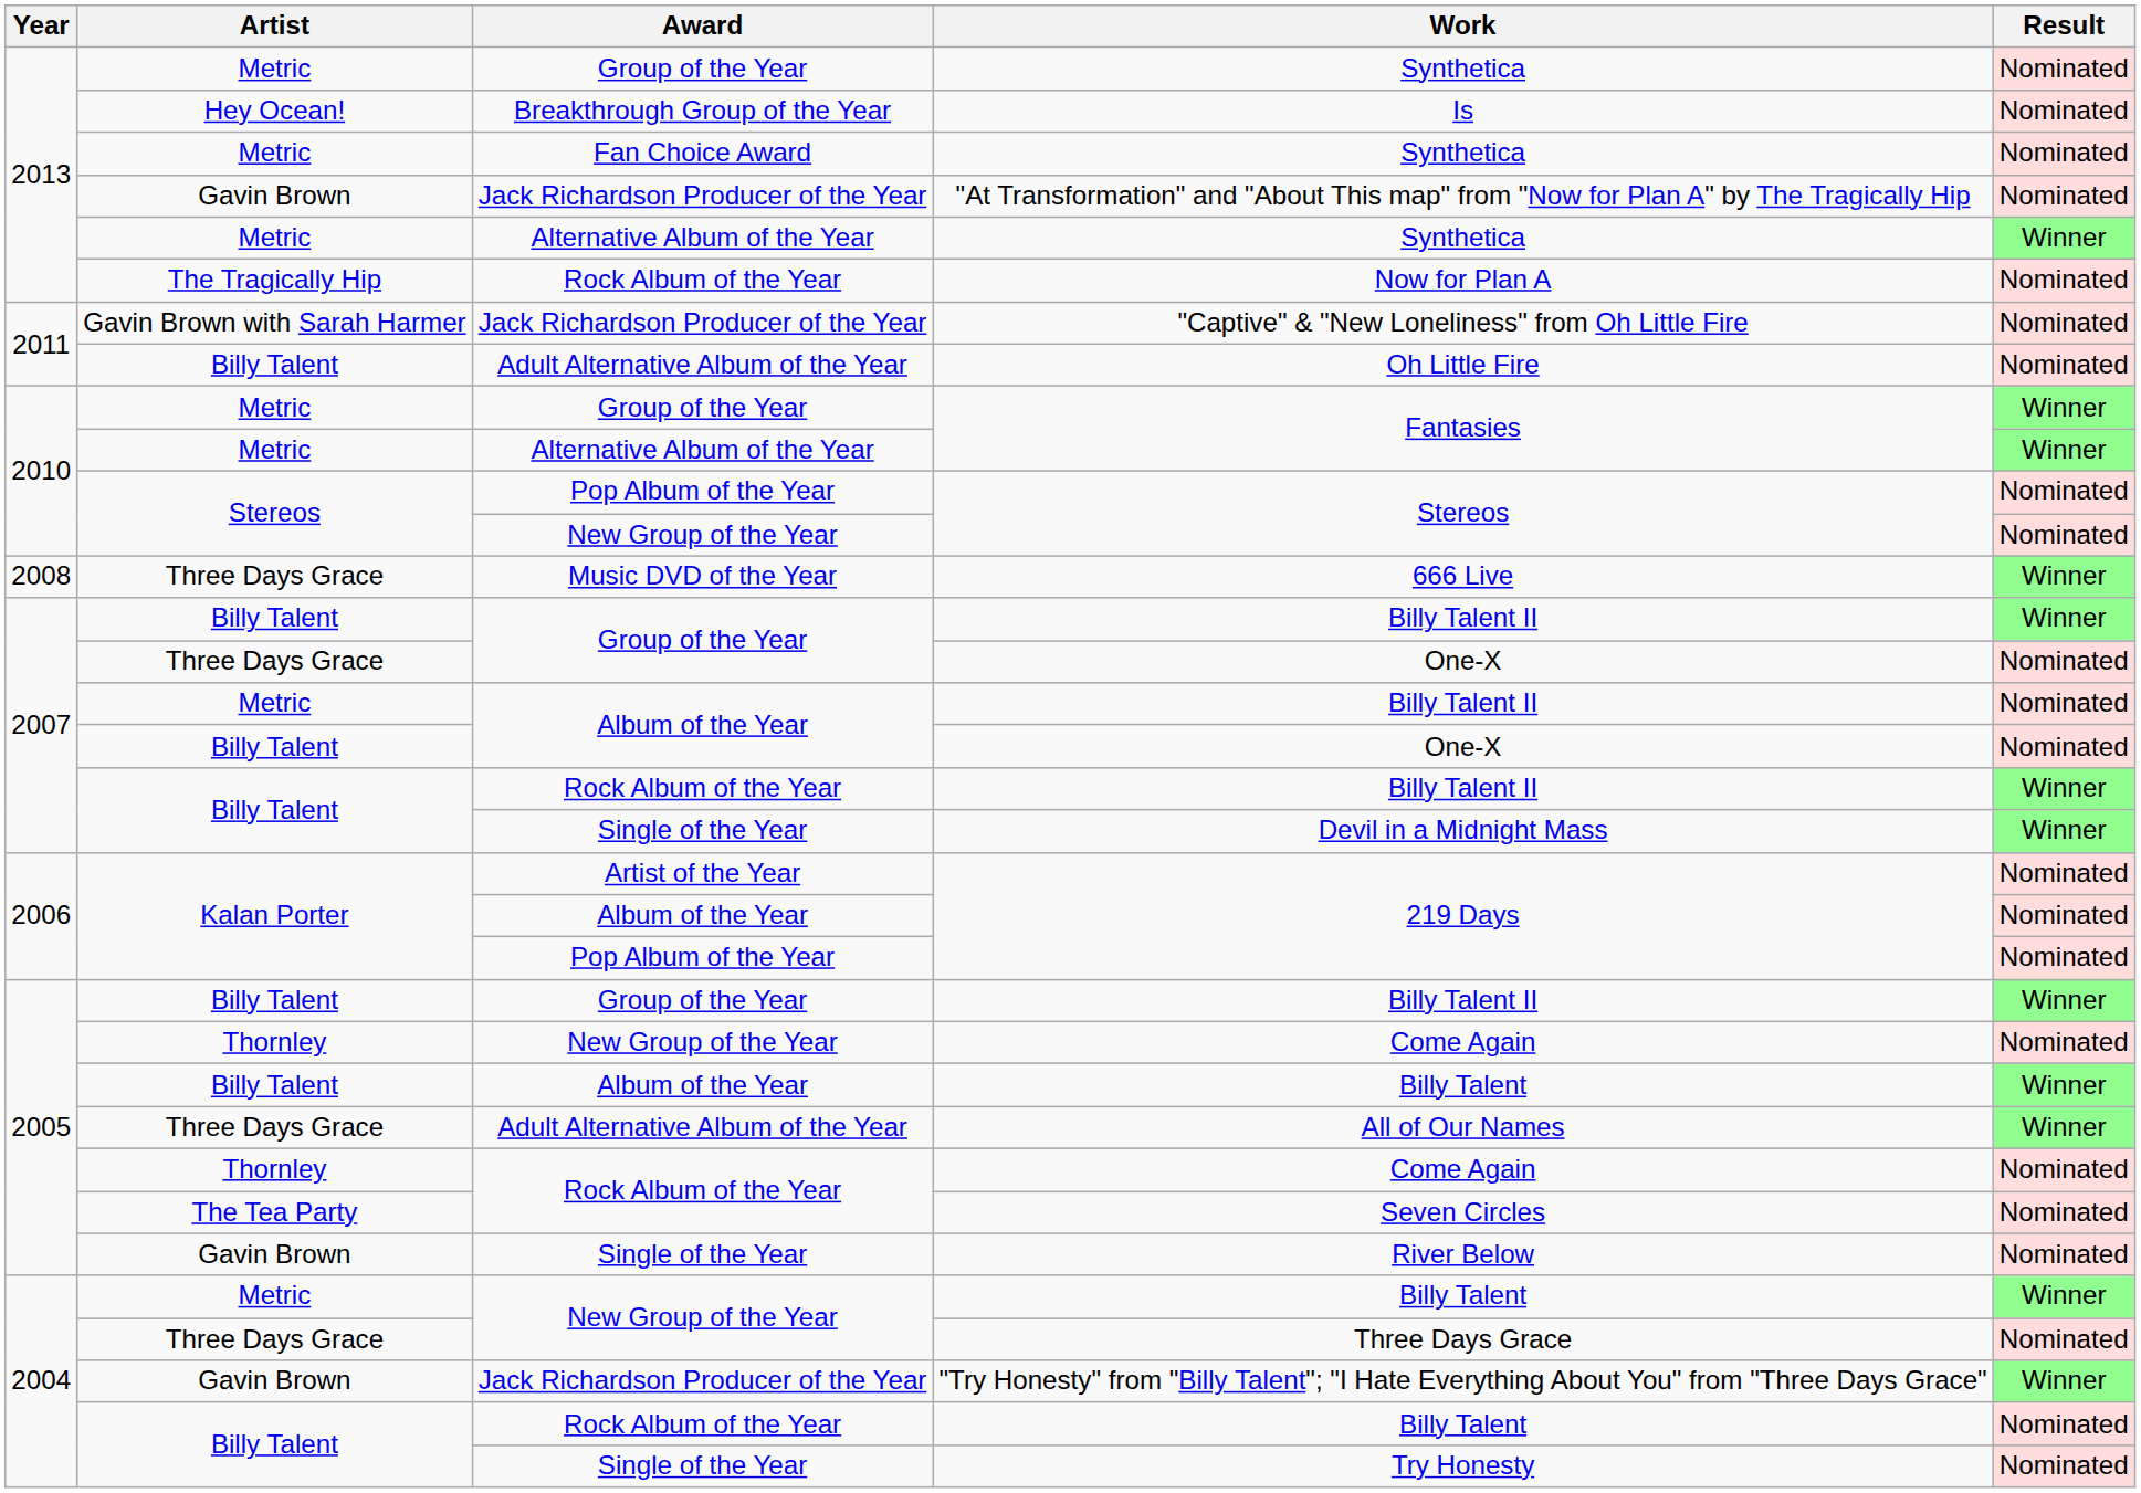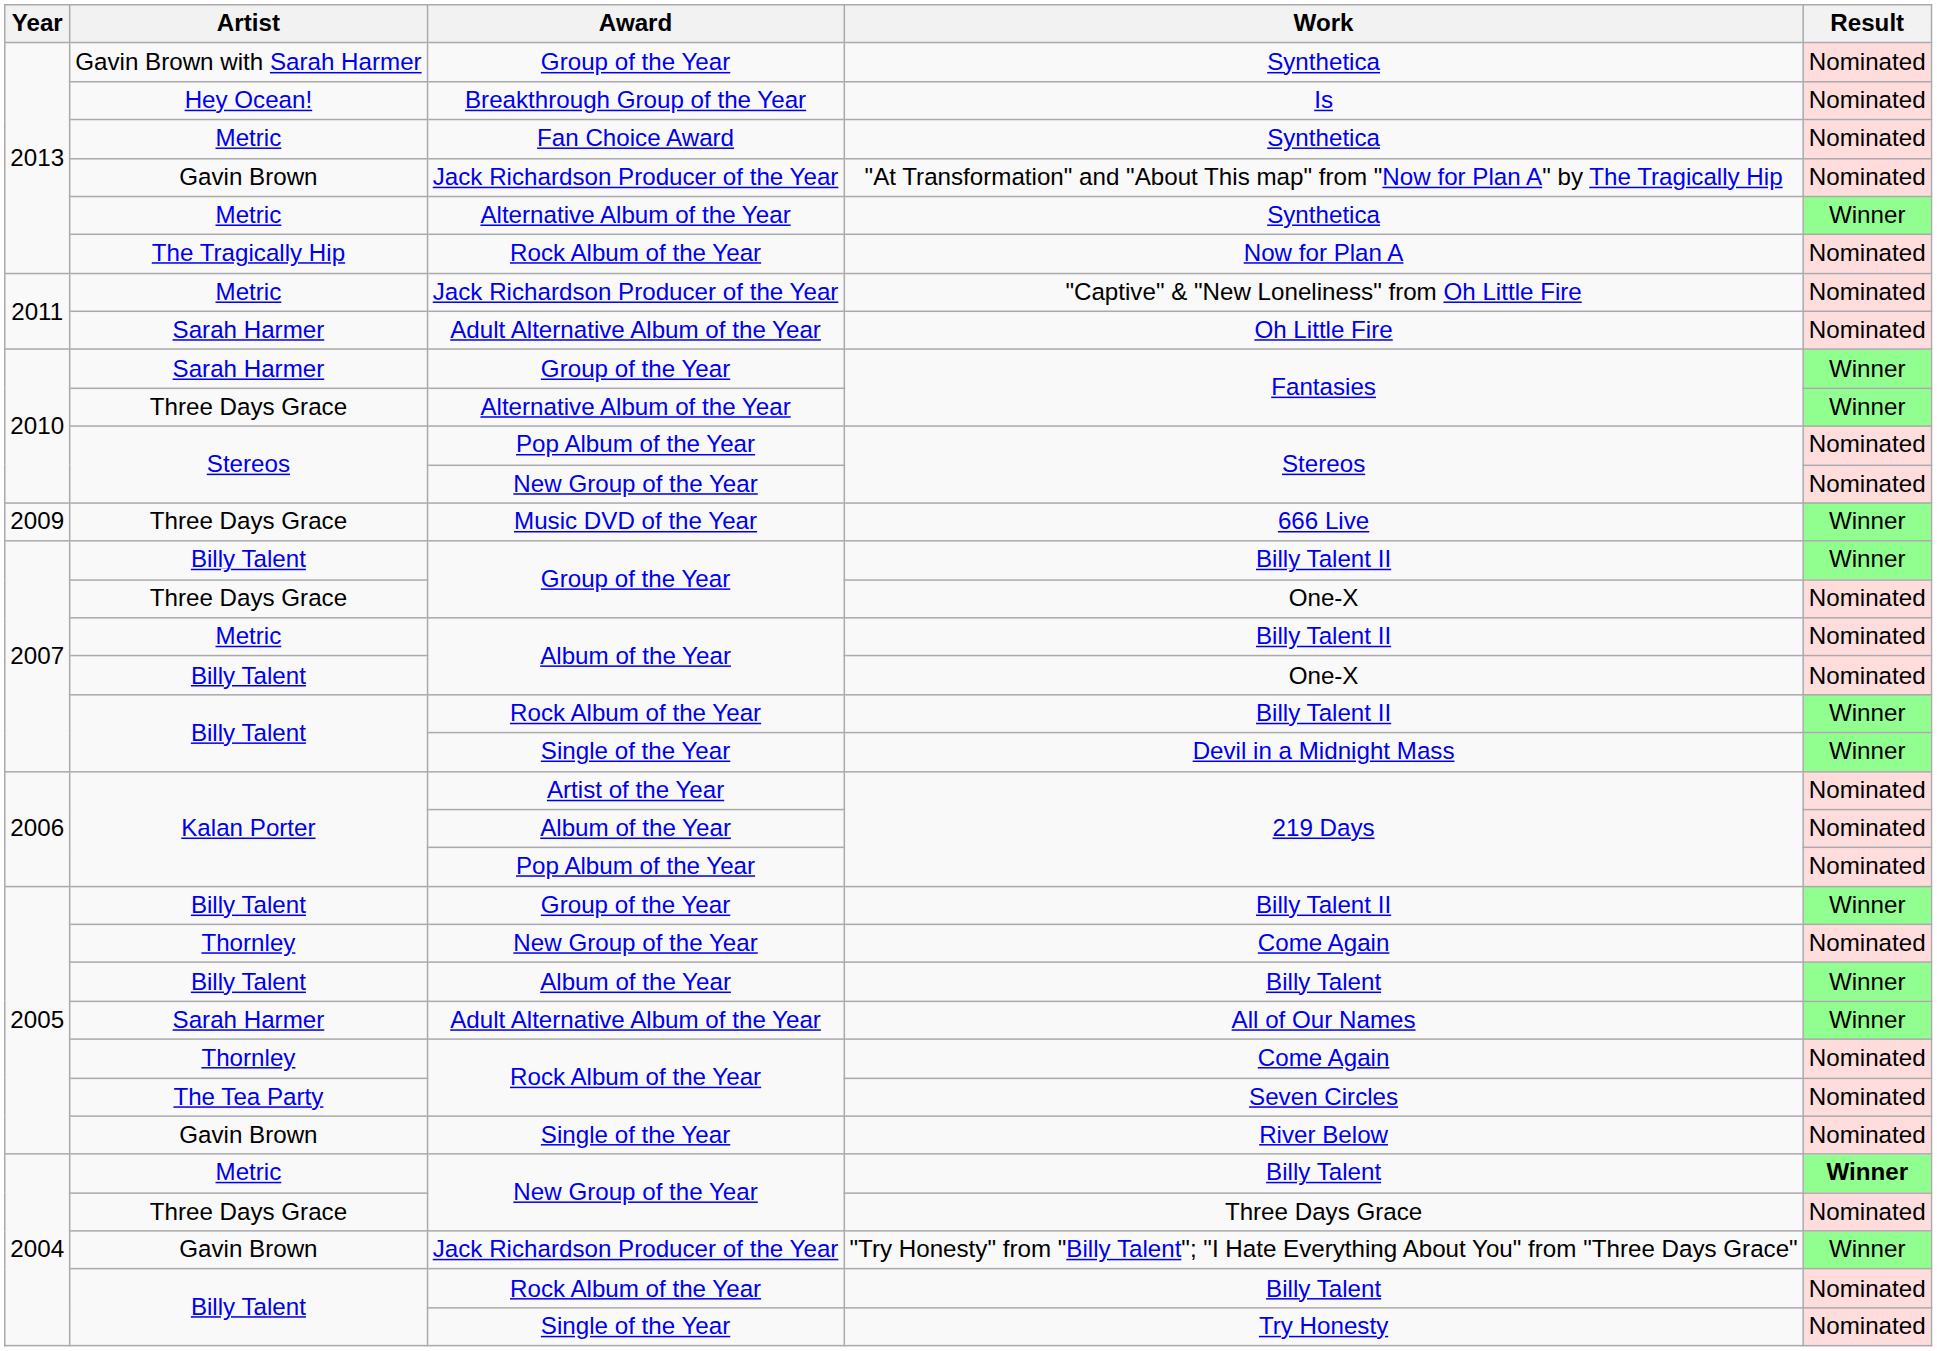Group of the Year / Synthetica | Artist: Metric -> Gavin Brown with Sarah Harmer
"Captive" & "New Loneliness" from Oh Little Fire | Artist: Gavin Brown with Sarah Harmer -> Metric
Oh Little Fire | Artist: Billy Talent -> Sarah Harmer
Group of the Year / Fantasies | Artist: Metric -> Sarah Harmer
Alternative Album of the Year / Fantasies | Artist: Metric -> Three Days Grace
666 Live | Year: 2008 -> 2009
All of Our Names | Artist: Three Days Grace -> Sarah Harmer
New Group of the Year / Billy Talent | Result: normal -> bold
